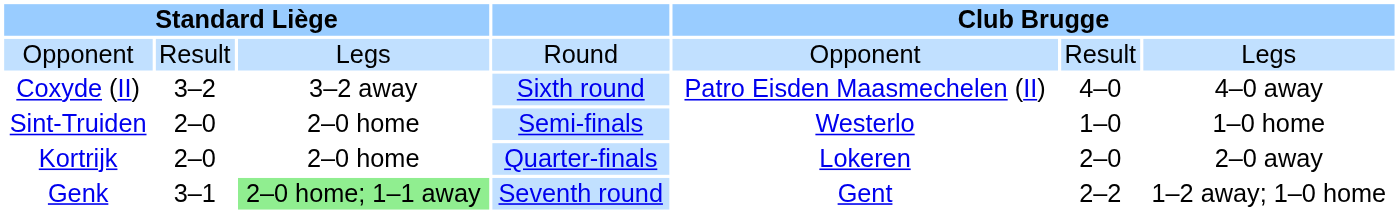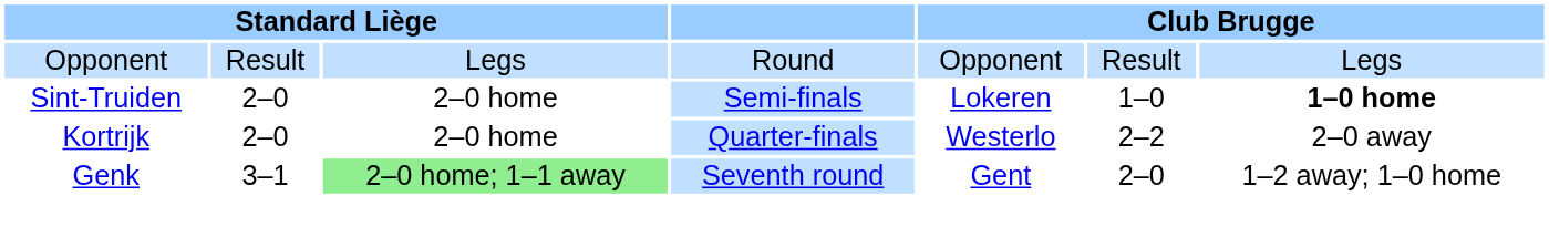- row: Coxyde (II) | 3–2 | 3–2 away | Sixth round | Patro Eisden Maasmechelen (II) | 4–0 | 4–0 away
Sint-Truiden | column 5: Westerlo -> Lokeren
Sint-Truiden | column 7: normal -> bold
Kortrijk | column 5: Lokeren -> Westerlo
Kortrijk | column 6: 2–0 -> 2–2
Genk | column 6: 2–2 -> 2–0
